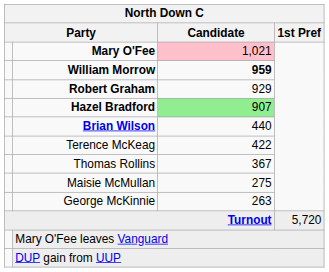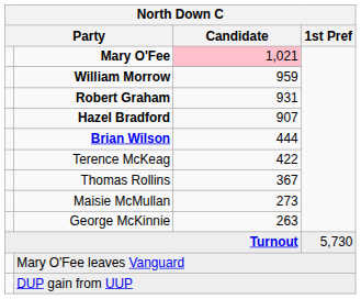William Morrow | Candidate: bold -> normal
Robert Graham | Candidate: 929 -> 931
Hazel Bradford | Candidate: lightgreen background -> no background
Brian Wilson | Candidate: 440 -> 444
Maisie McMullan | Candidate: 275 -> 273
Turnout | 1st Pref: 5,720 -> 5,730
